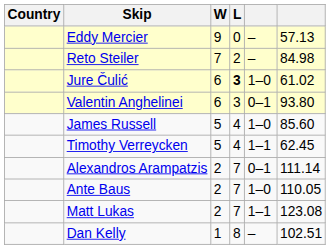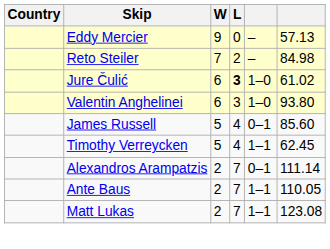Valentin Anghelinei | column 5: 0–1 -> 1–0
James Russell | column 5: 1–0 -> 0–1
Ante Baus | column 5: 1–0 -> 1–1
- row: Dan Kelly | 1 | 8 | – | 102.51
